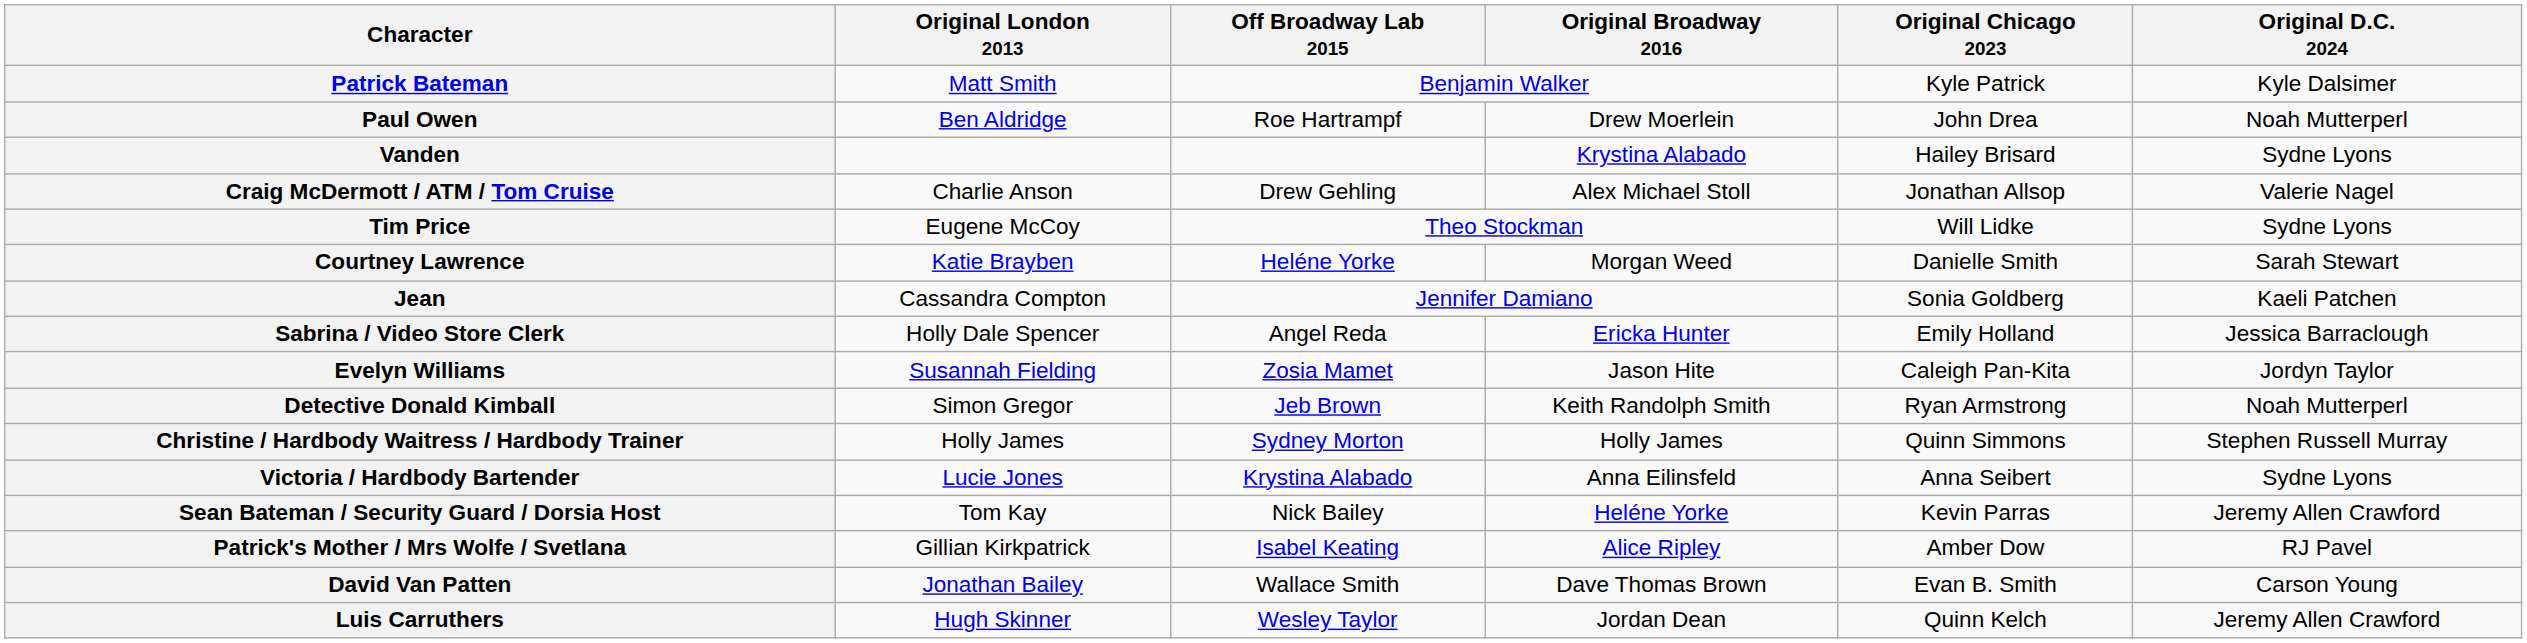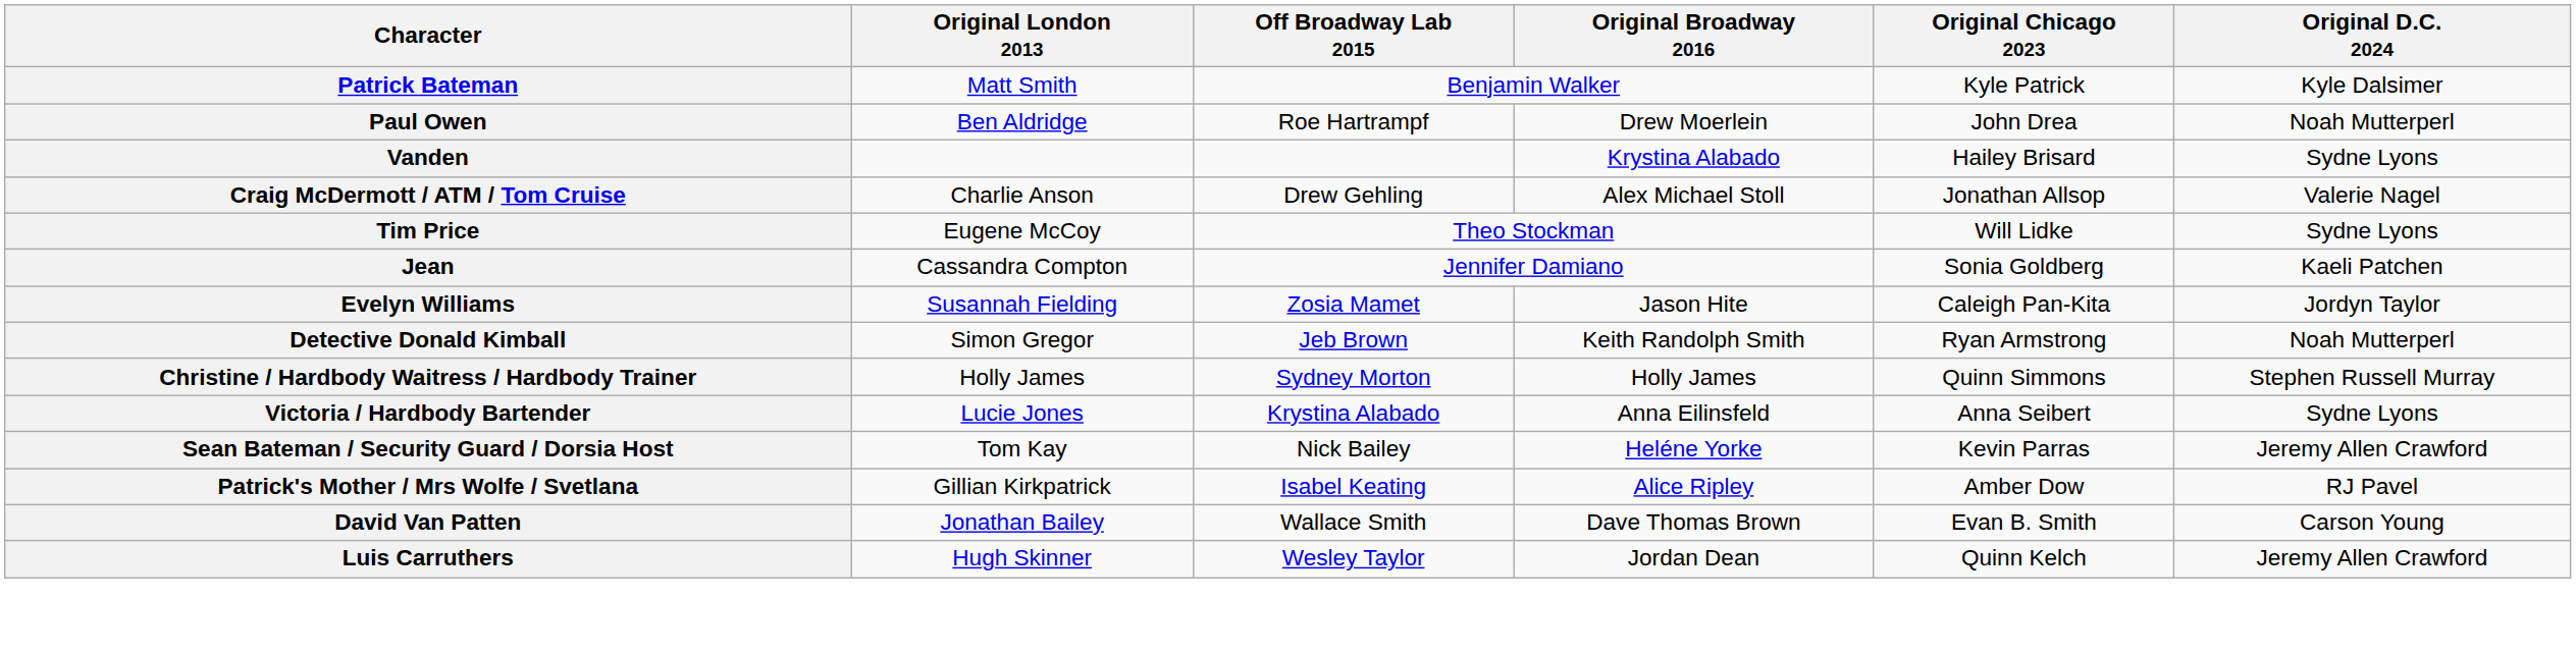- row: Courtney Lawrence | Katie Brayben | Heléne Yorke | Morgan Weed | Danielle Smith | Sarah Stewart
- row: Sabrina / Video Store Clerk | Holly Dale Spencer | Angel Reda | Ericka Hunter | Emily Holland | Jessica Barraclough
